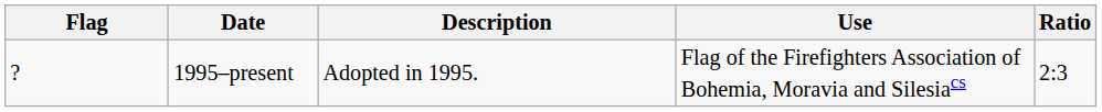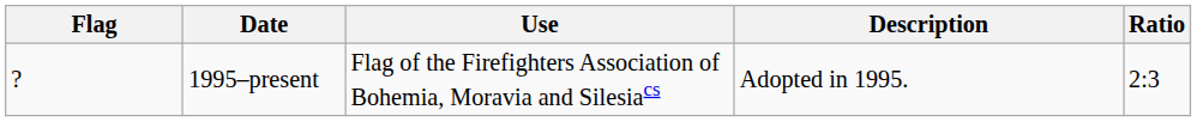columns swapped: Use <-> Description
